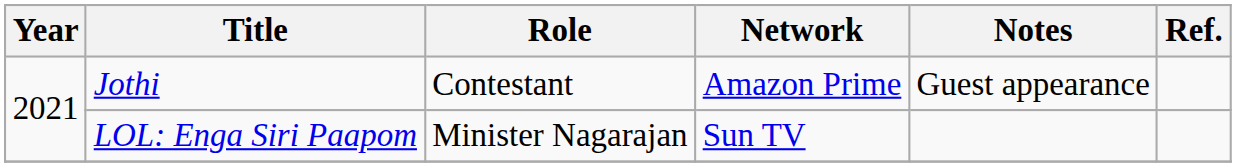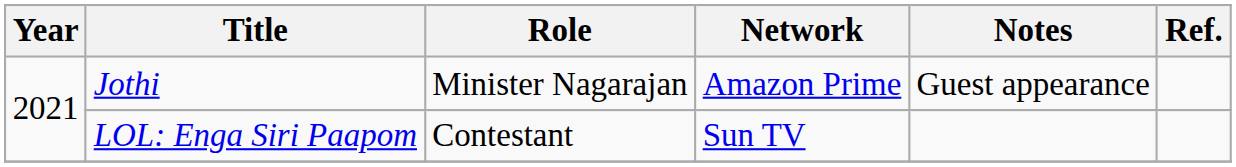Jothi | Role: Contestant -> Minister Nagarajan
LOL: Enga Siri Paapom | Role: Minister Nagarajan -> Contestant
